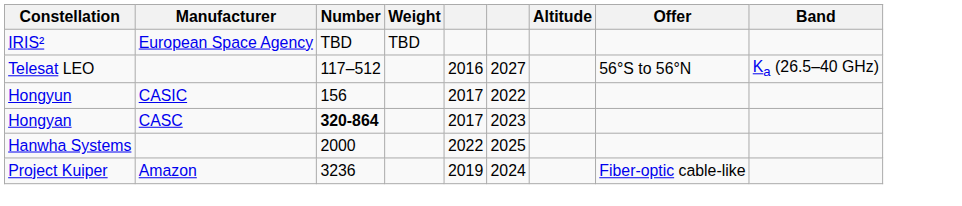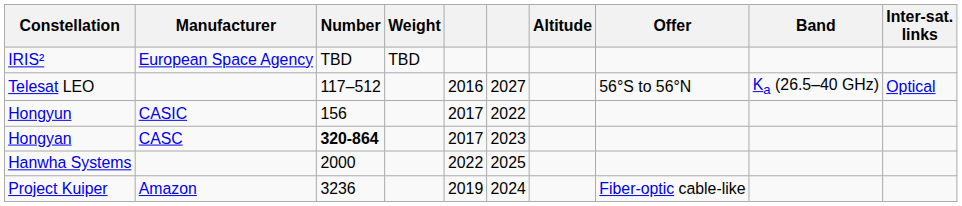+ column: Inter-sat. links | Optical
